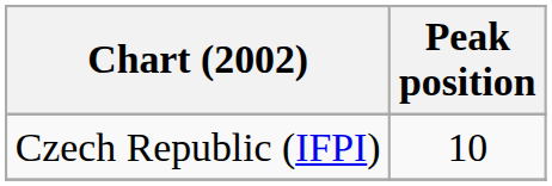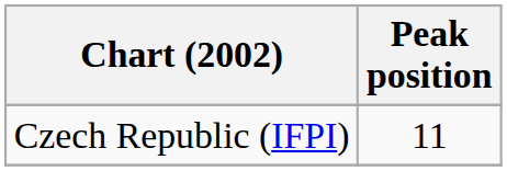Czech Republic (IFPI) | Peak position: 10 -> 11
